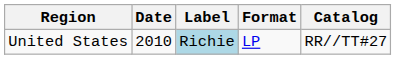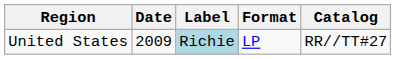United States | Date: 2010 -> 2009
